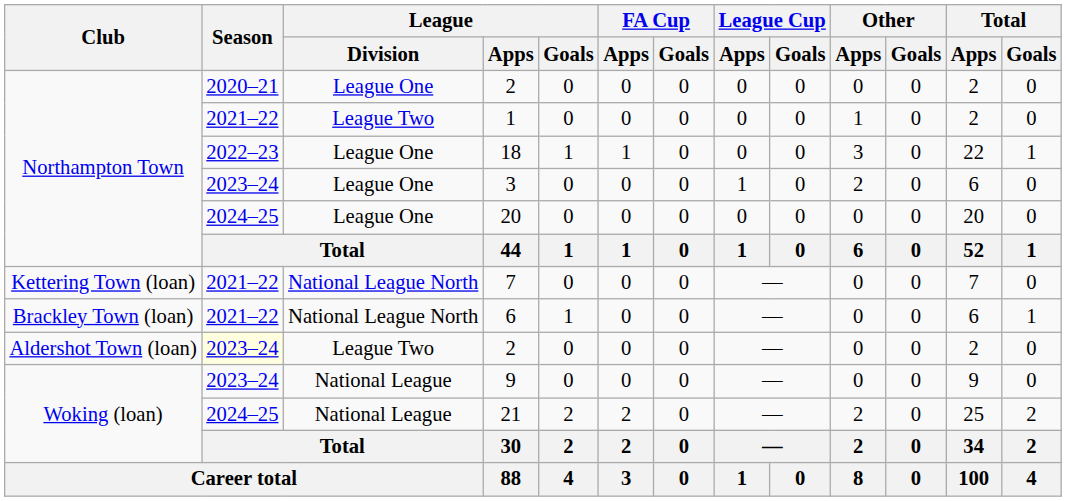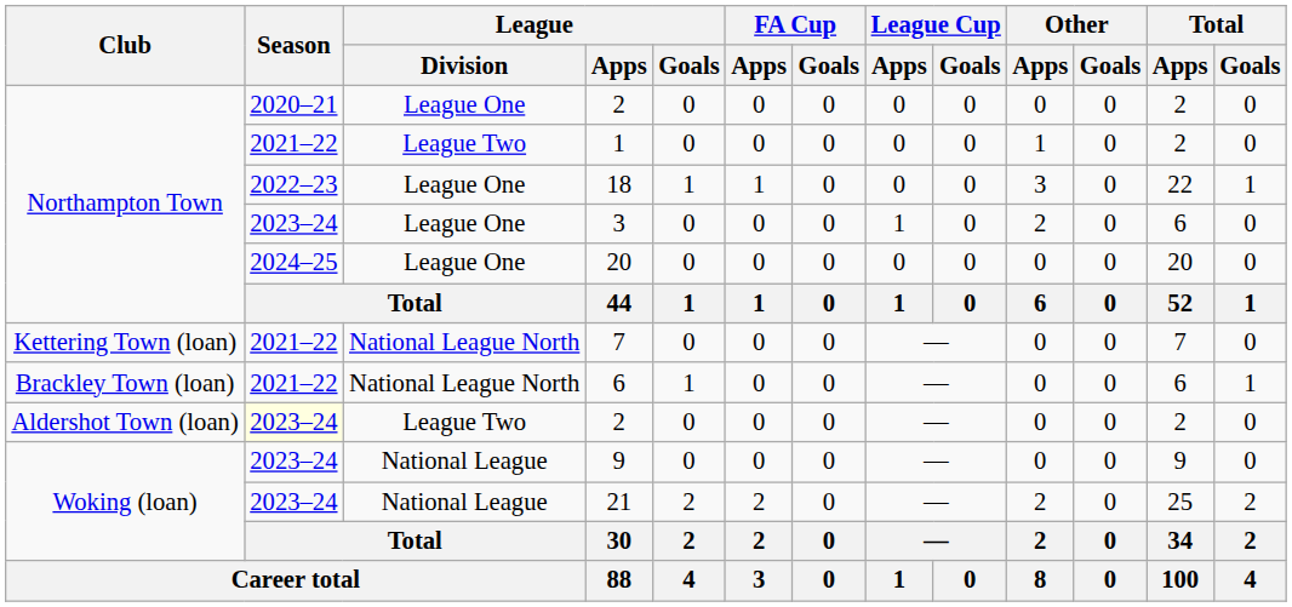21 | Season: 2024–25 -> 2023–24
